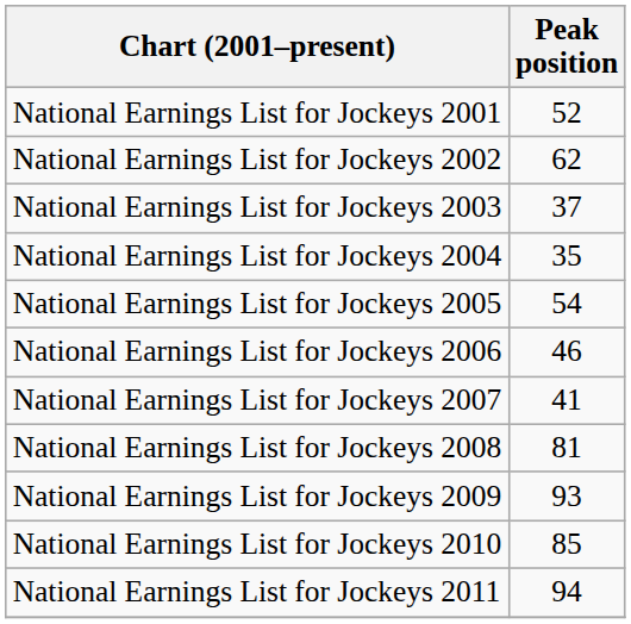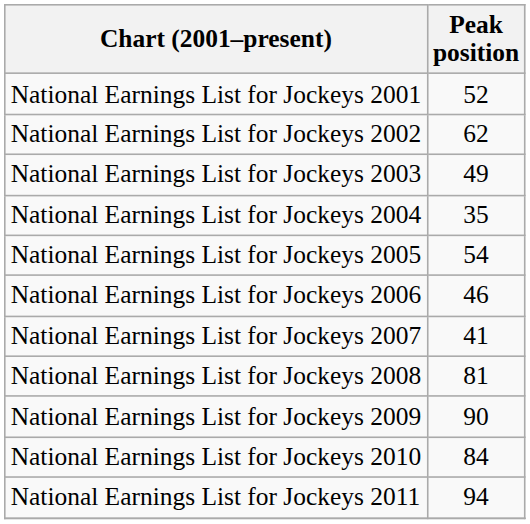National Earnings List for Jockeys 2003 | Peak position: 37 -> 49
National Earnings List for Jockeys 2009 | Peak position: 93 -> 90
National Earnings List for Jockeys 2010 | Peak position: 85 -> 84
